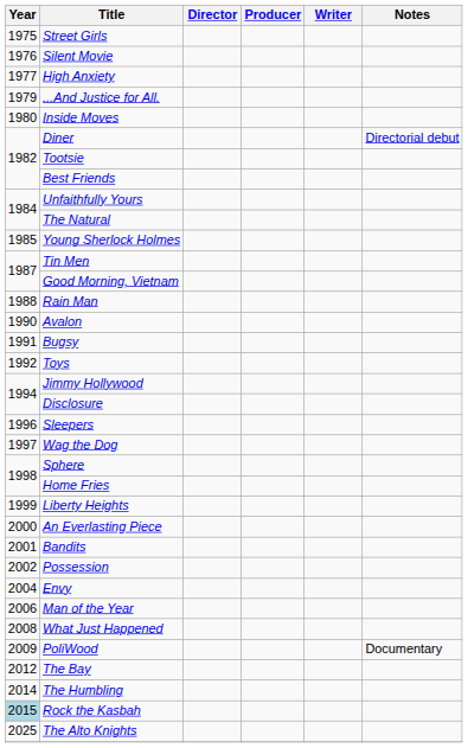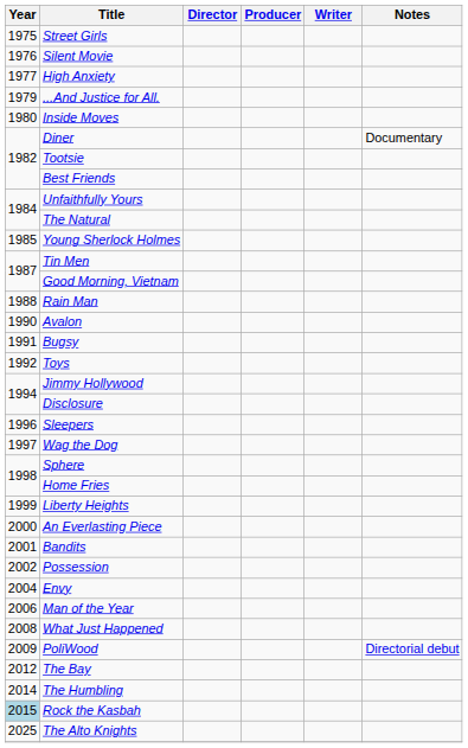Diner | Notes: Directorial debut -> Documentary
PoliWood | Notes: Documentary -> Directorial debut
